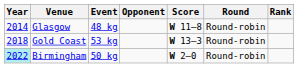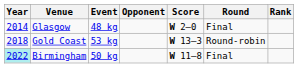Glasgow | Score: W 11–8 -> W 2–0
Glasgow | Round: Round-robin -> Final
Birmingham | Score: W 2–0 -> W 11–8
Birmingham | Round: Round-robin -> Final
